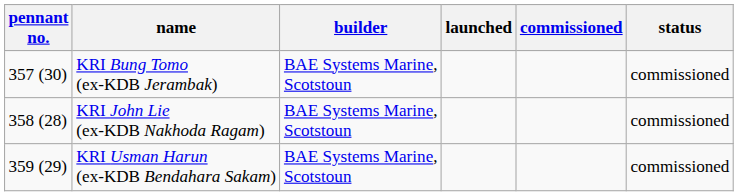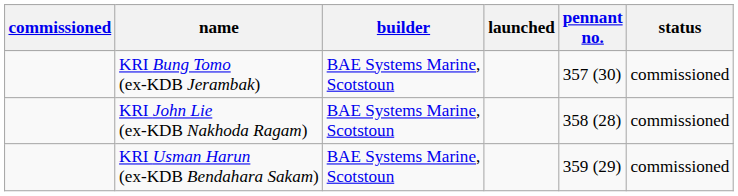columns swapped: pennant no. <-> commissioned
